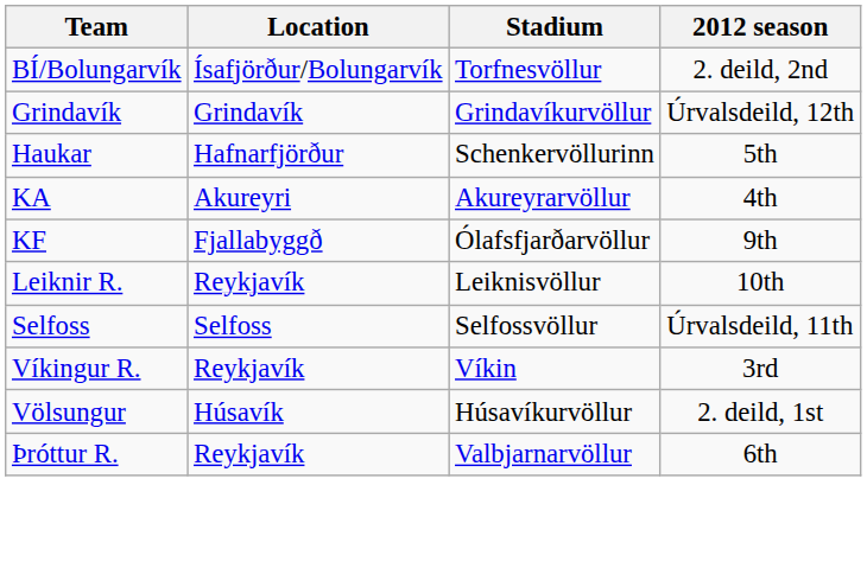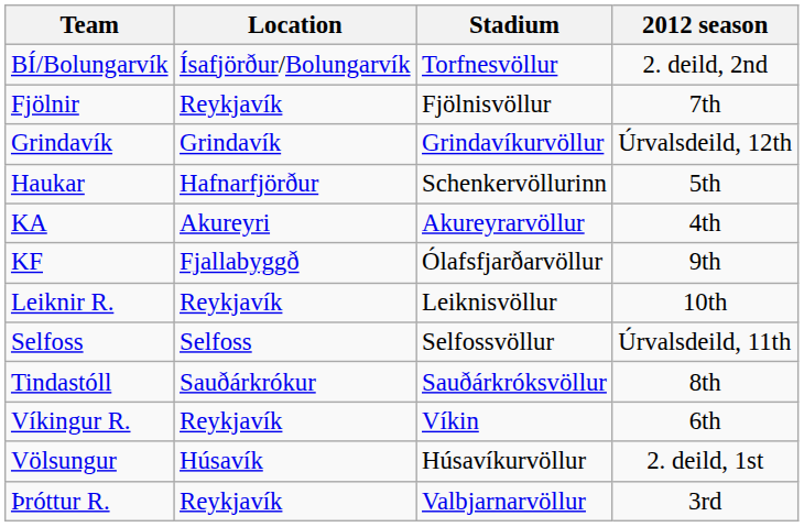+ row: Fjölnir | Reykjavík | Fjölnisvöllur | 7th
+ row: Tindastóll | Sauðárkrókur | Sauðárkróksvöllur | 8th
Víkingur R. | 2012 season: 3rd -> 6th
Þróttur R. | 2012 season: 6th -> 3rd
